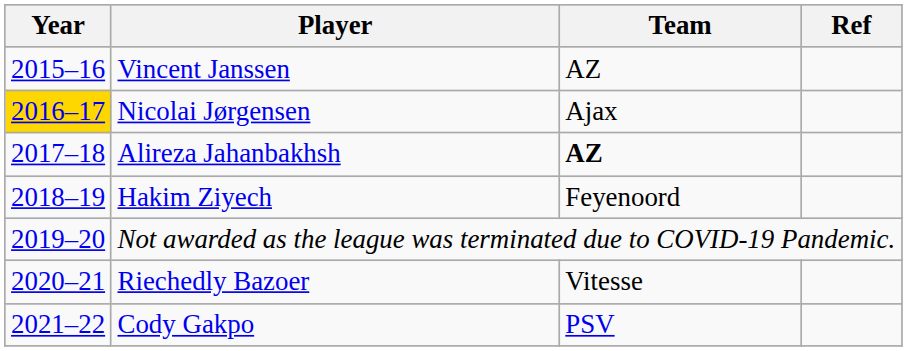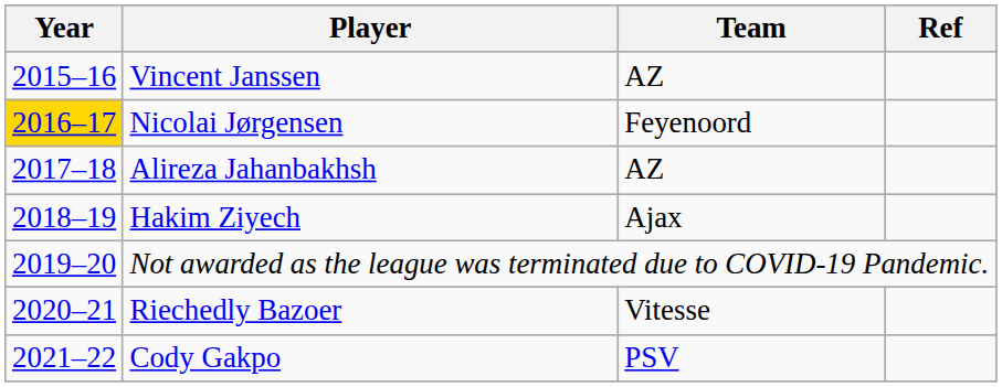Nicolai Jørgensen | Team: Ajax -> Feyenoord
Alireza Jahanbakhsh | Team: bold -> normal
Hakim Ziyech | Team: Feyenoord -> Ajax
